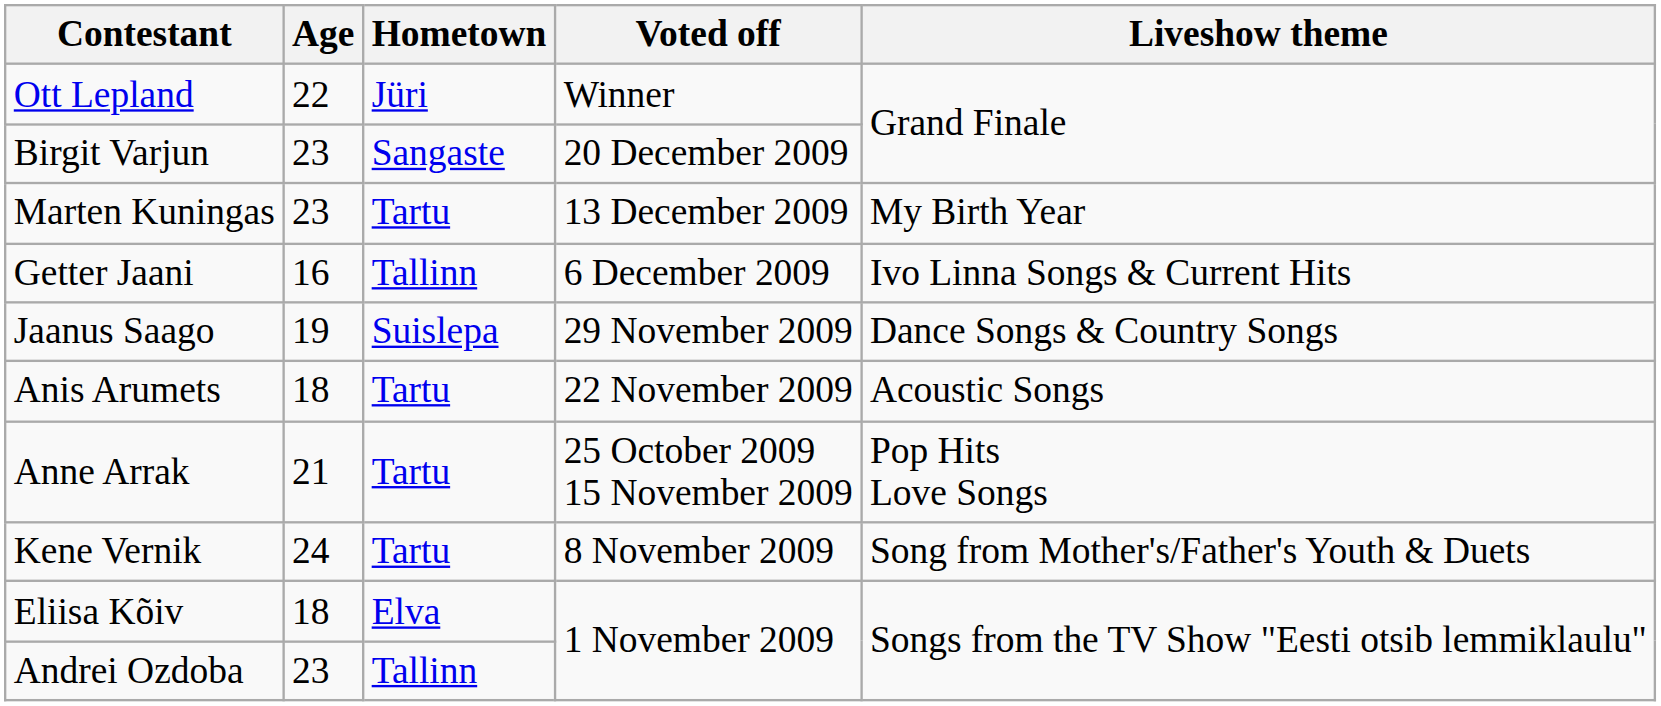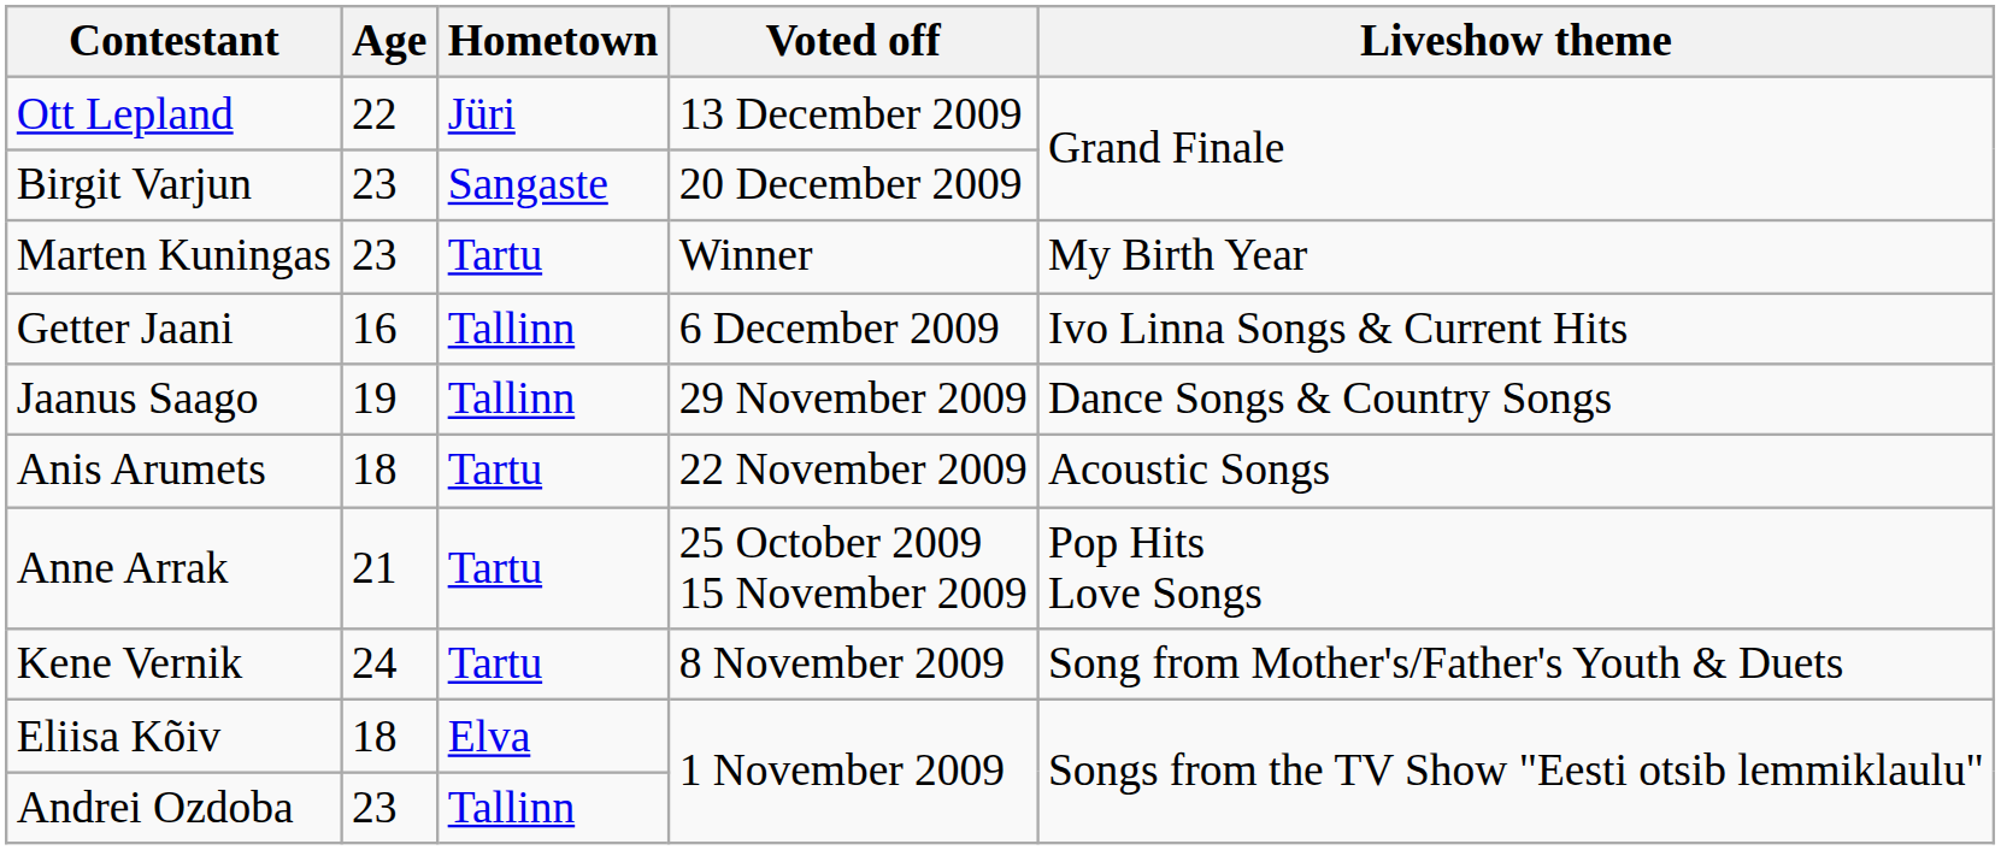Ott Lepland | Voted off: Winner -> 13 December 2009
Marten Kuningas | Voted off: 13 December 2009 -> Winner
Jaanus Saago | Hometown: Suislepa -> Tallinn
